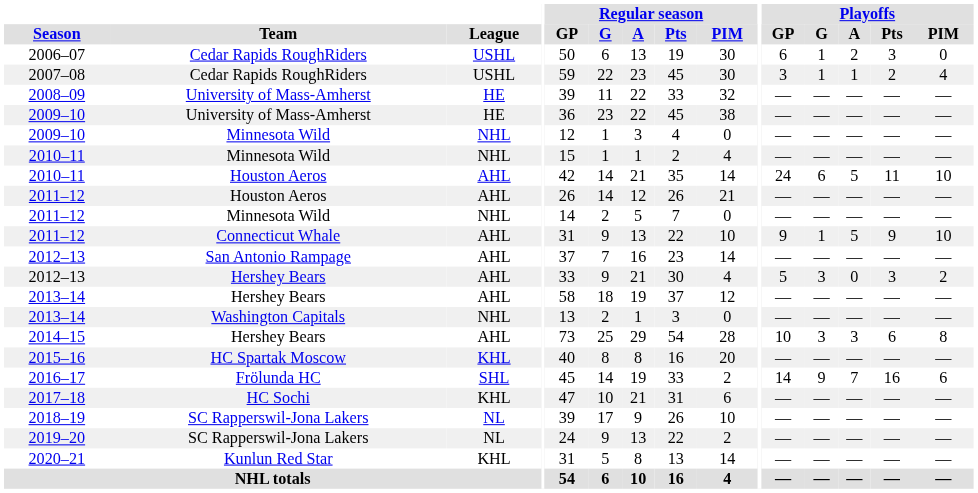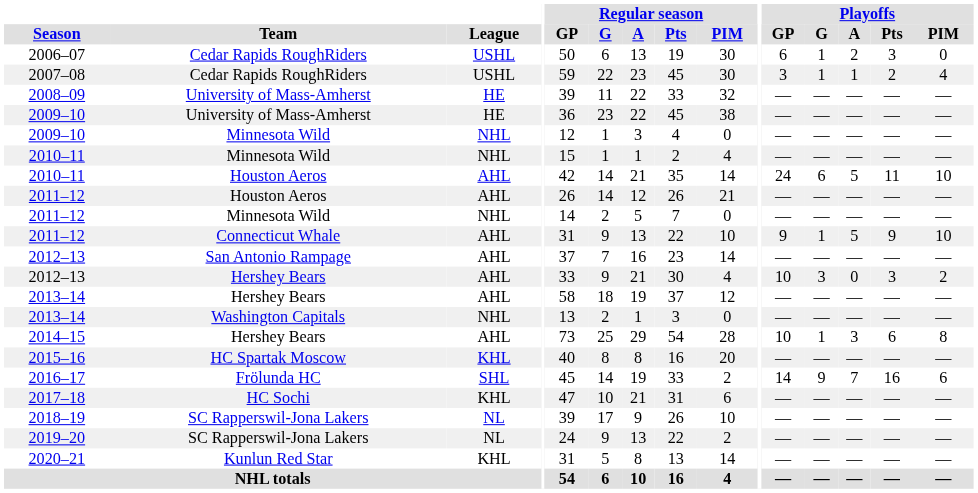2012–13 / Hershey Bears | Playoffs / GP: 5 -> 10
2014–15 | Playoffs / G: 3 -> 1
